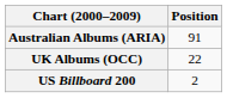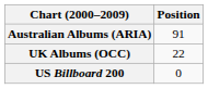US Billboard 200 | Position: 2 -> 0
